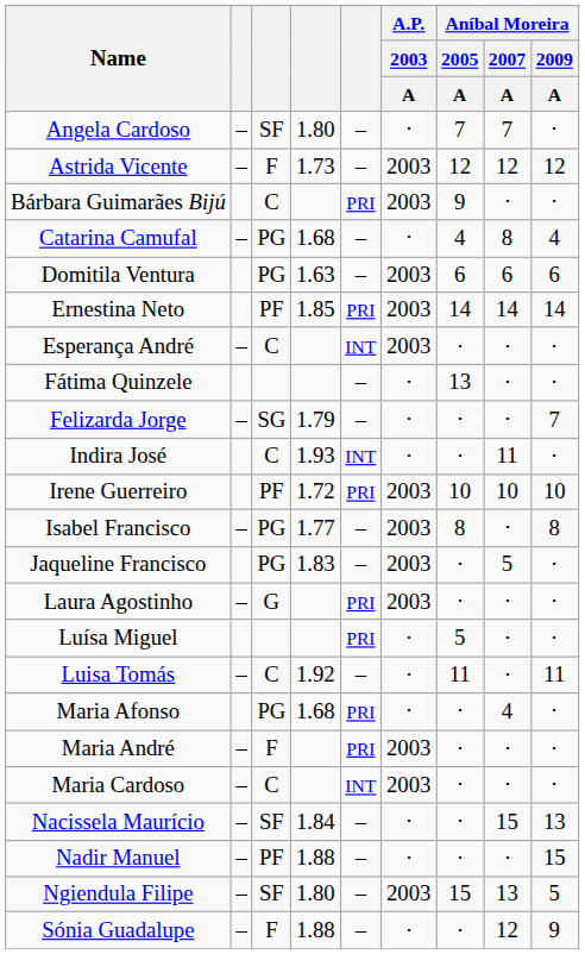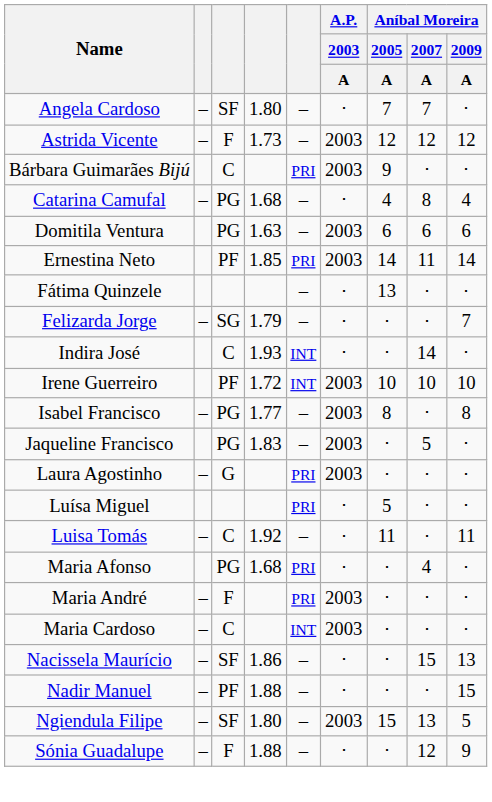Ernestina Neto | Aníbal Moreira / 2007 / A: 14 -> 11
- row: Esperança André | – | C | INT | 2003 | ⋅ | ⋅ | ⋅
Indira José | Aníbal Moreira / 2007 / A: 11 -> 14
Irene Guerreiro | column 5: PRI -> INT
Nacissela Maurício | column 4: 1.84 -> 1.86
